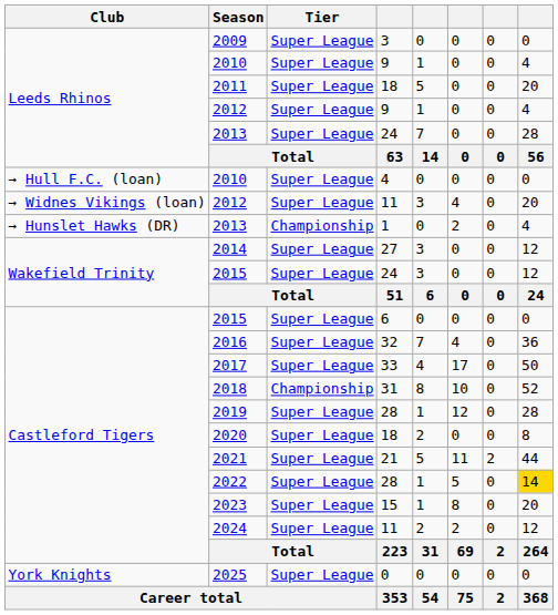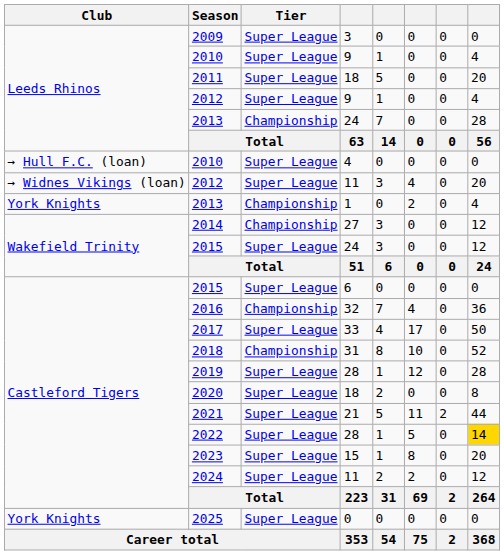2013 / 24 | Tier: Super League -> Championship
2013 / 1 | Club: → Hunslet Hawks (DR) -> York Knights
2014 | Tier: Super League -> Championship
2016 | Tier: Super League -> Championship
